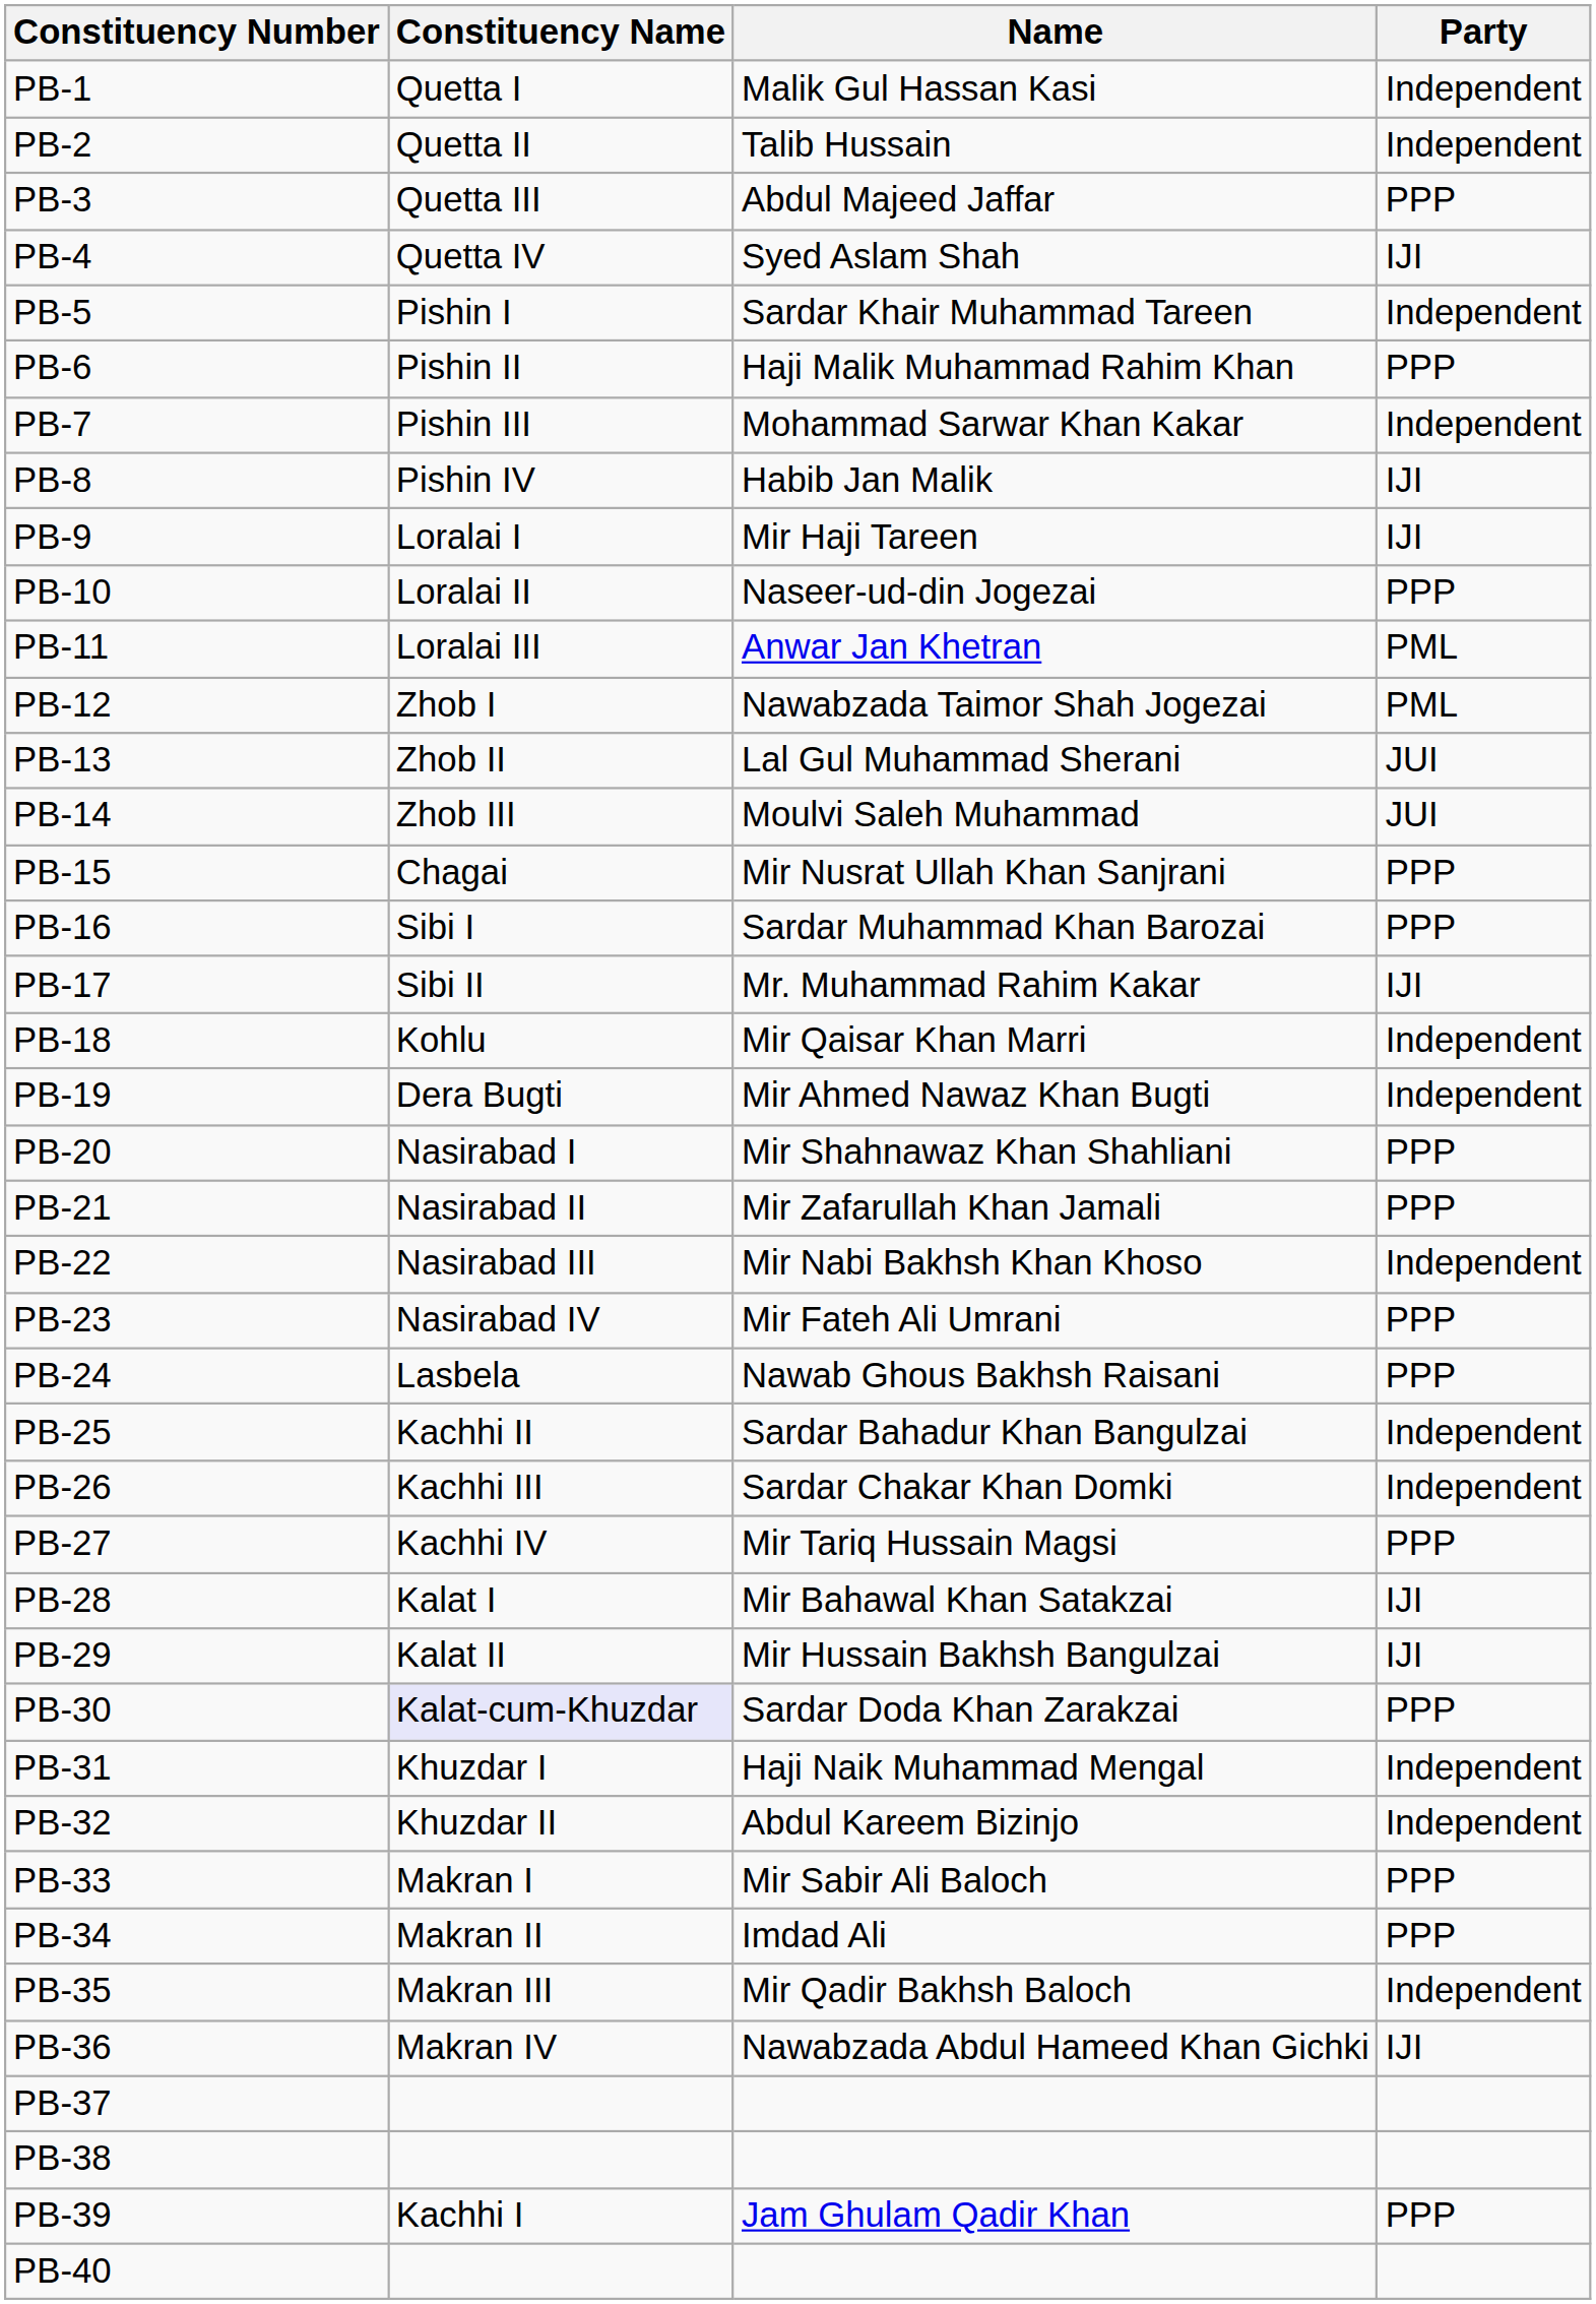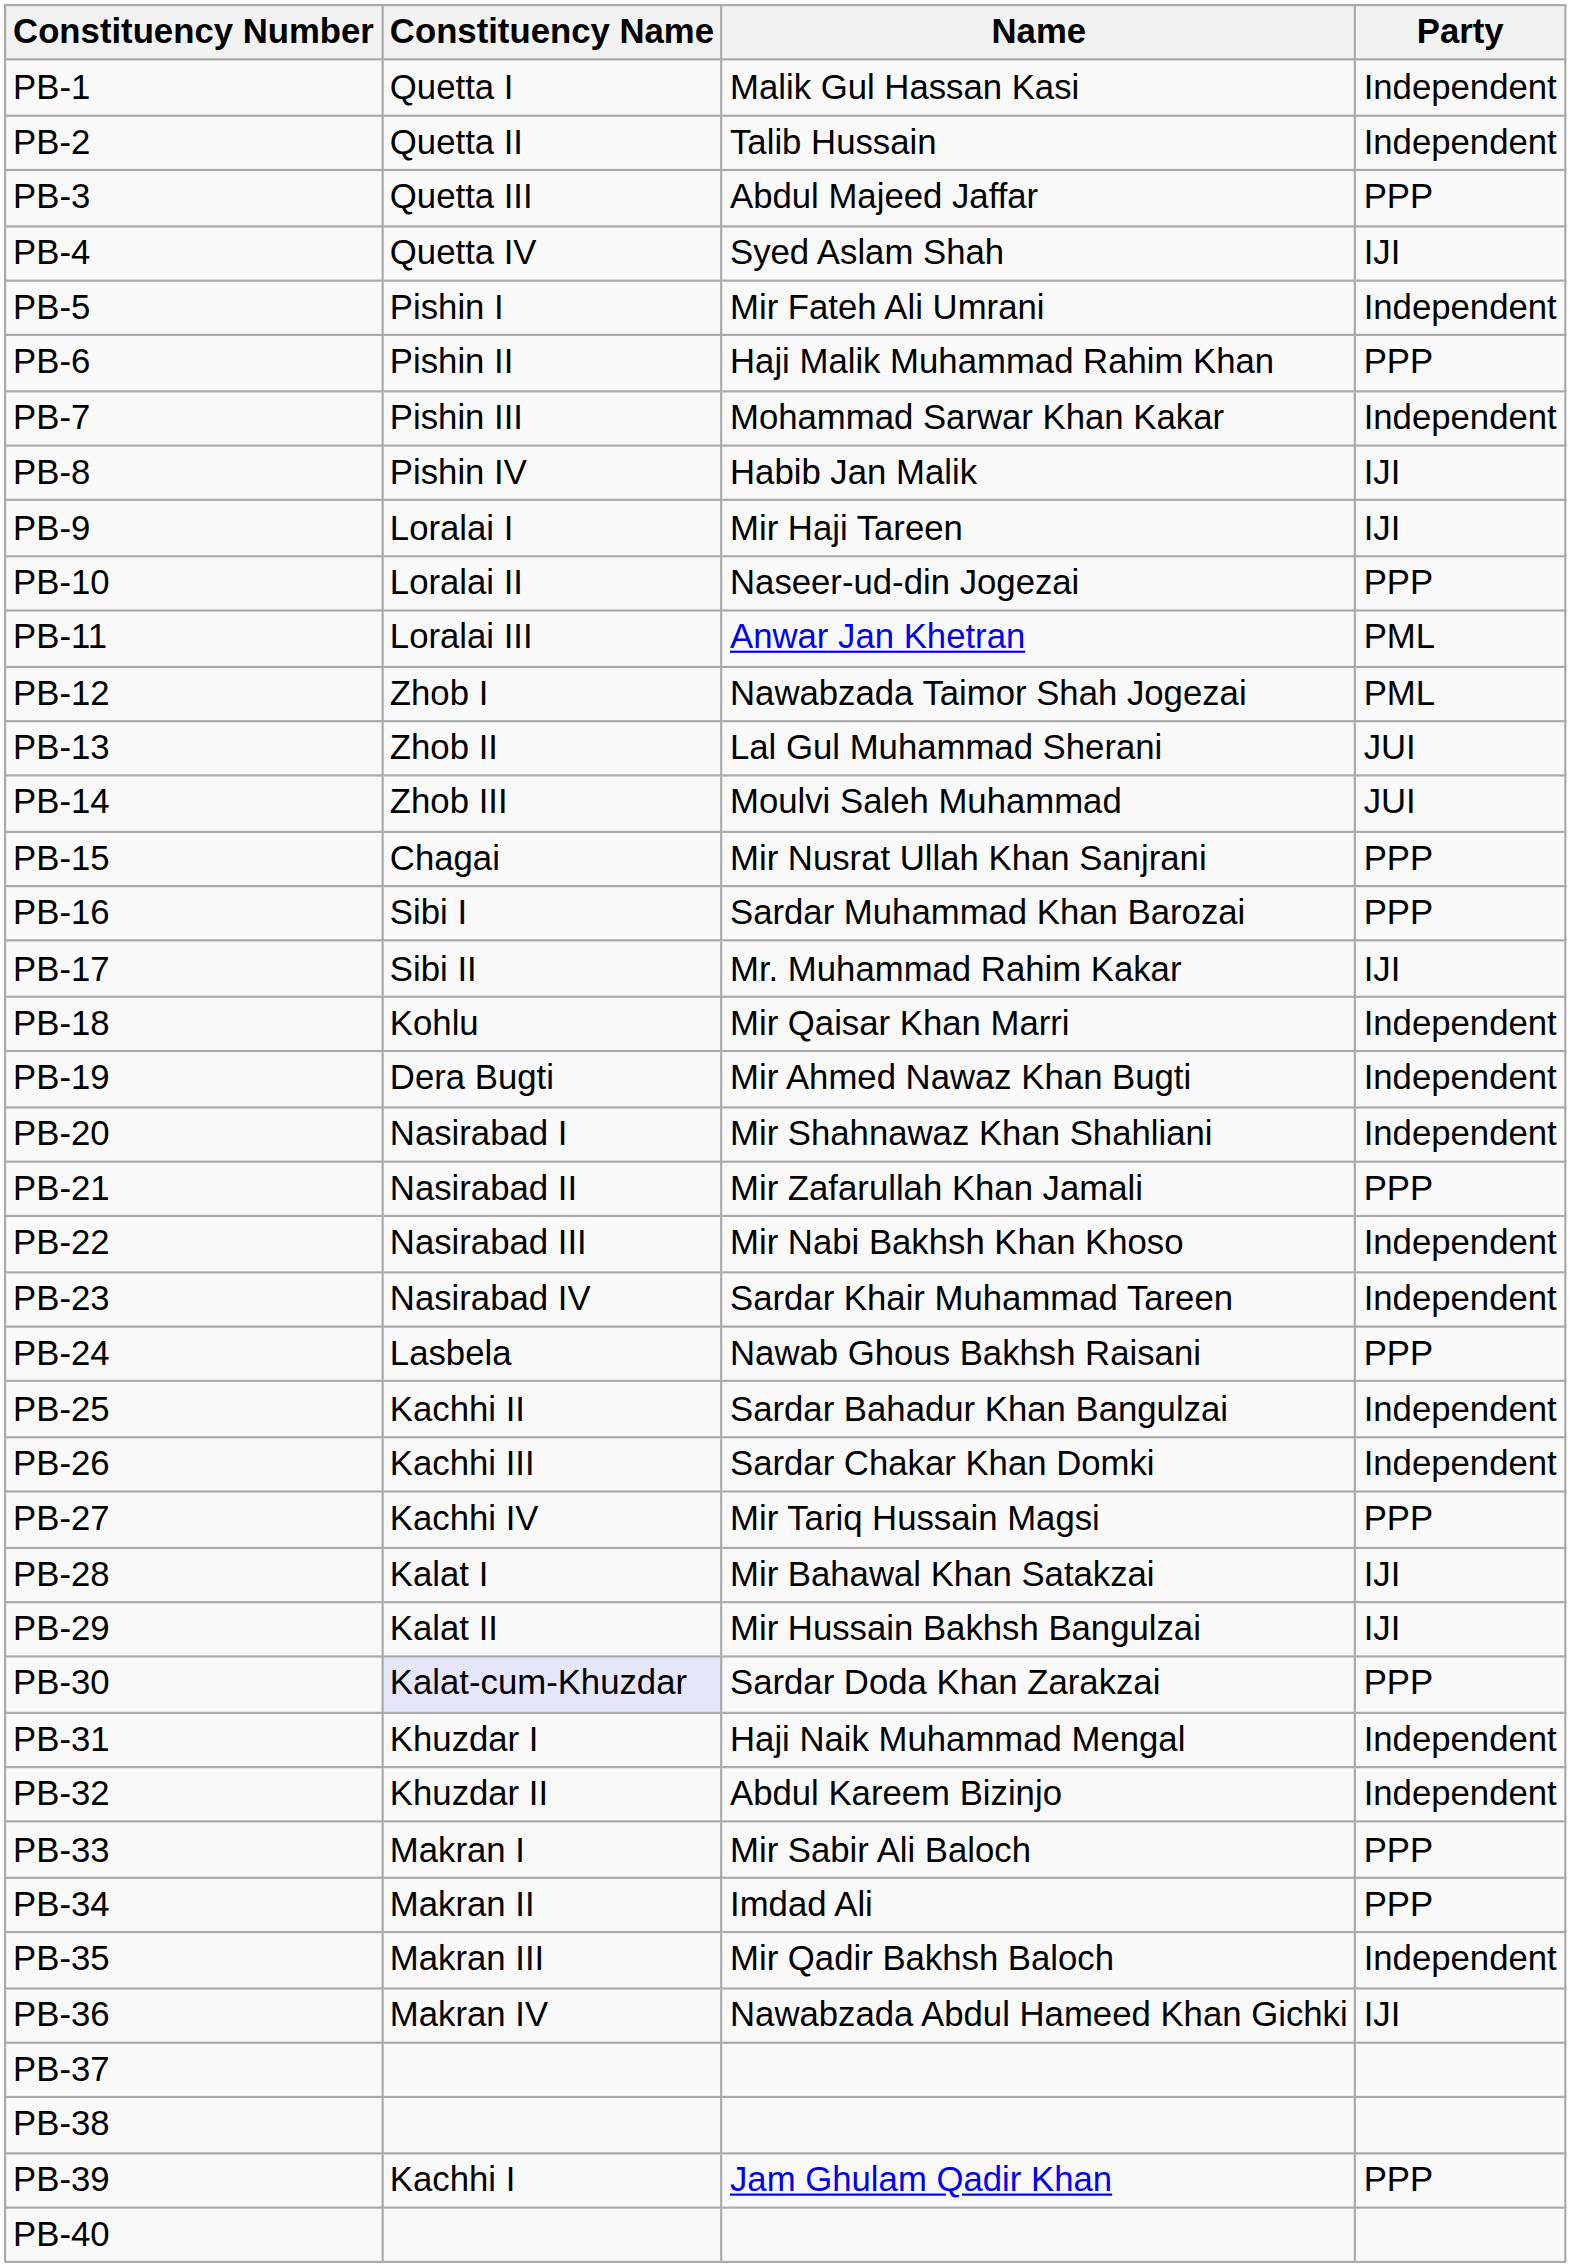PB-5 | Name: Sardar Khair Muhammad Tareen -> Mir Fateh Ali Umrani
PB-20 | Party: PPP -> Independent
PB-23 | Name: Mir Fateh Ali Umrani -> Sardar Khair Muhammad Tareen
PB-23 | Party: PPP -> Independent
